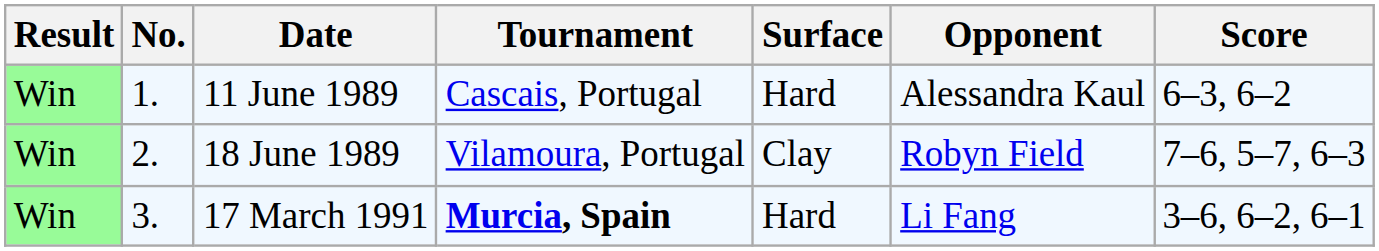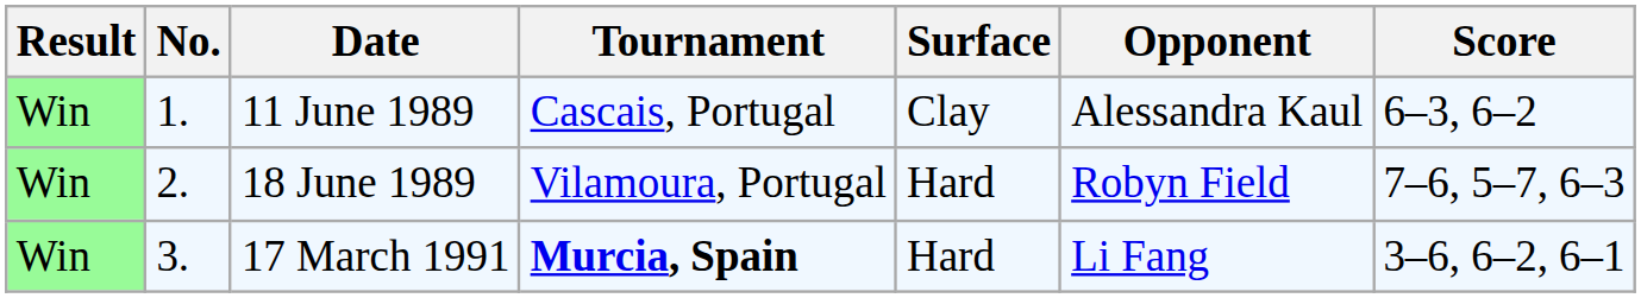11 June 1989 | Surface: Hard -> Clay
18 June 1989 | Surface: Clay -> Hard
